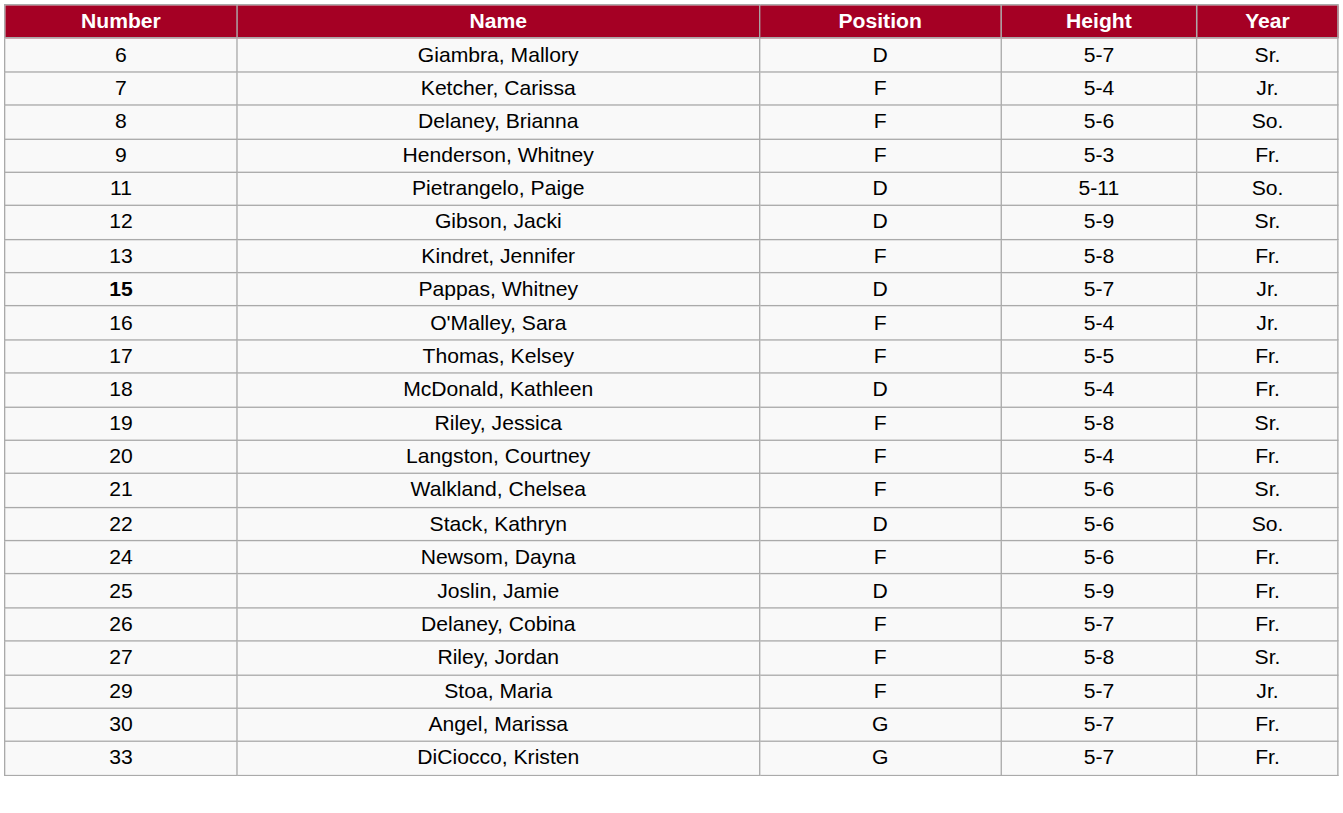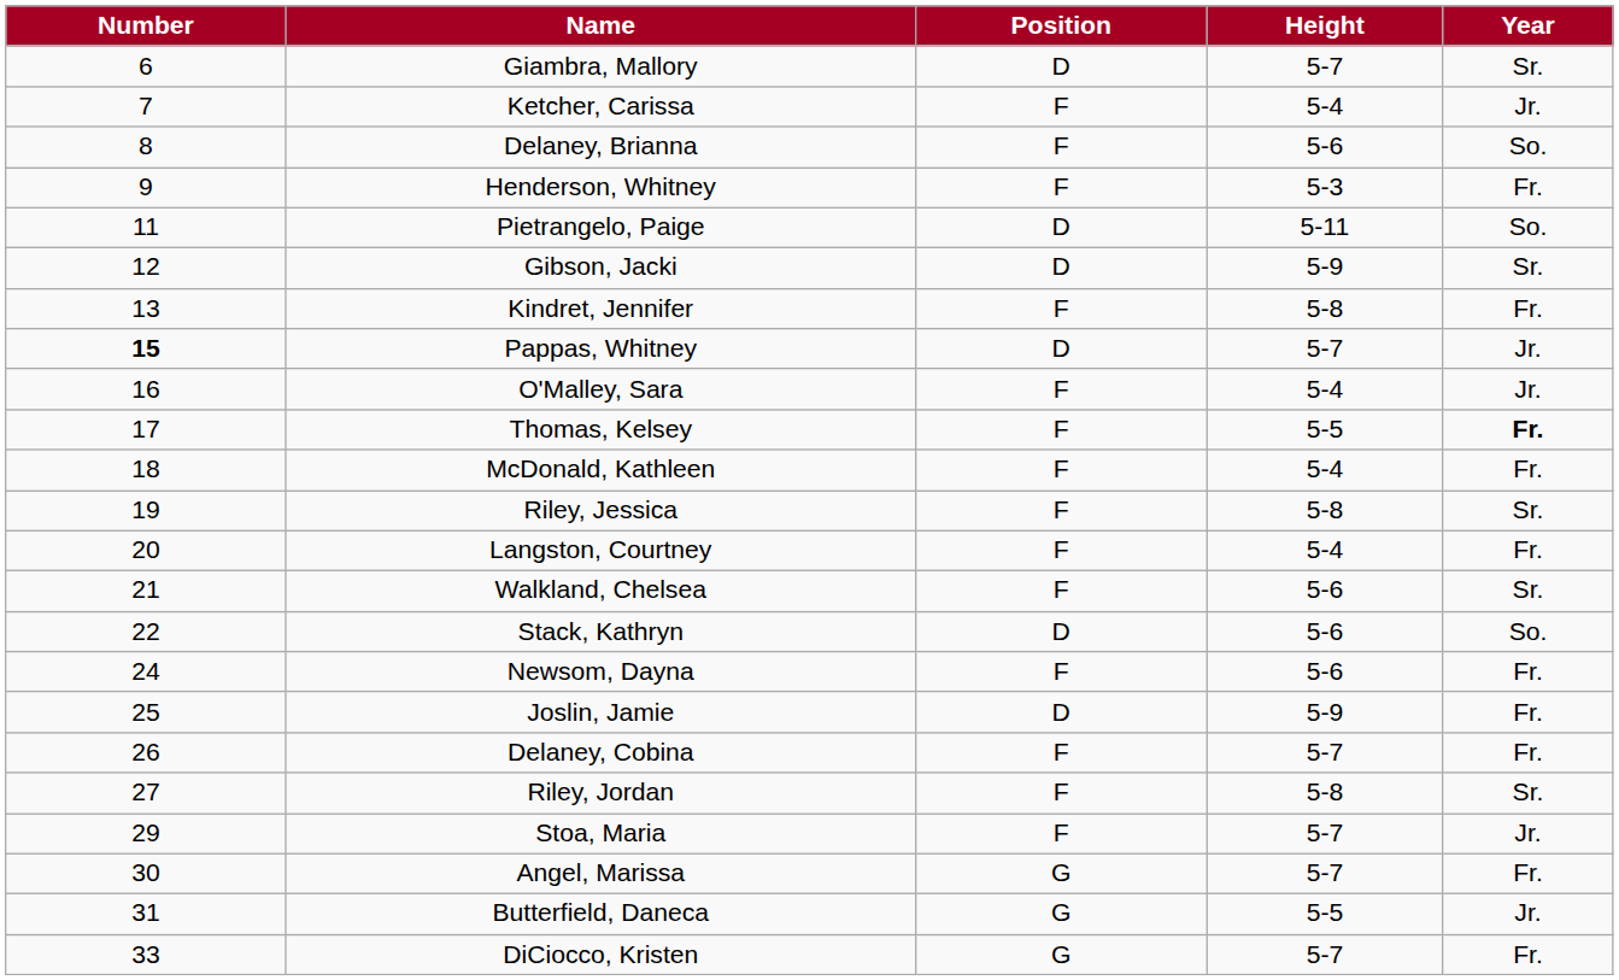Thomas, Kelsey | Year: normal -> bold
McDonald, Kathleen | Position: D -> F
+ row: 31 | Butterfield, Daneca | G | 5-5 | Jr.
